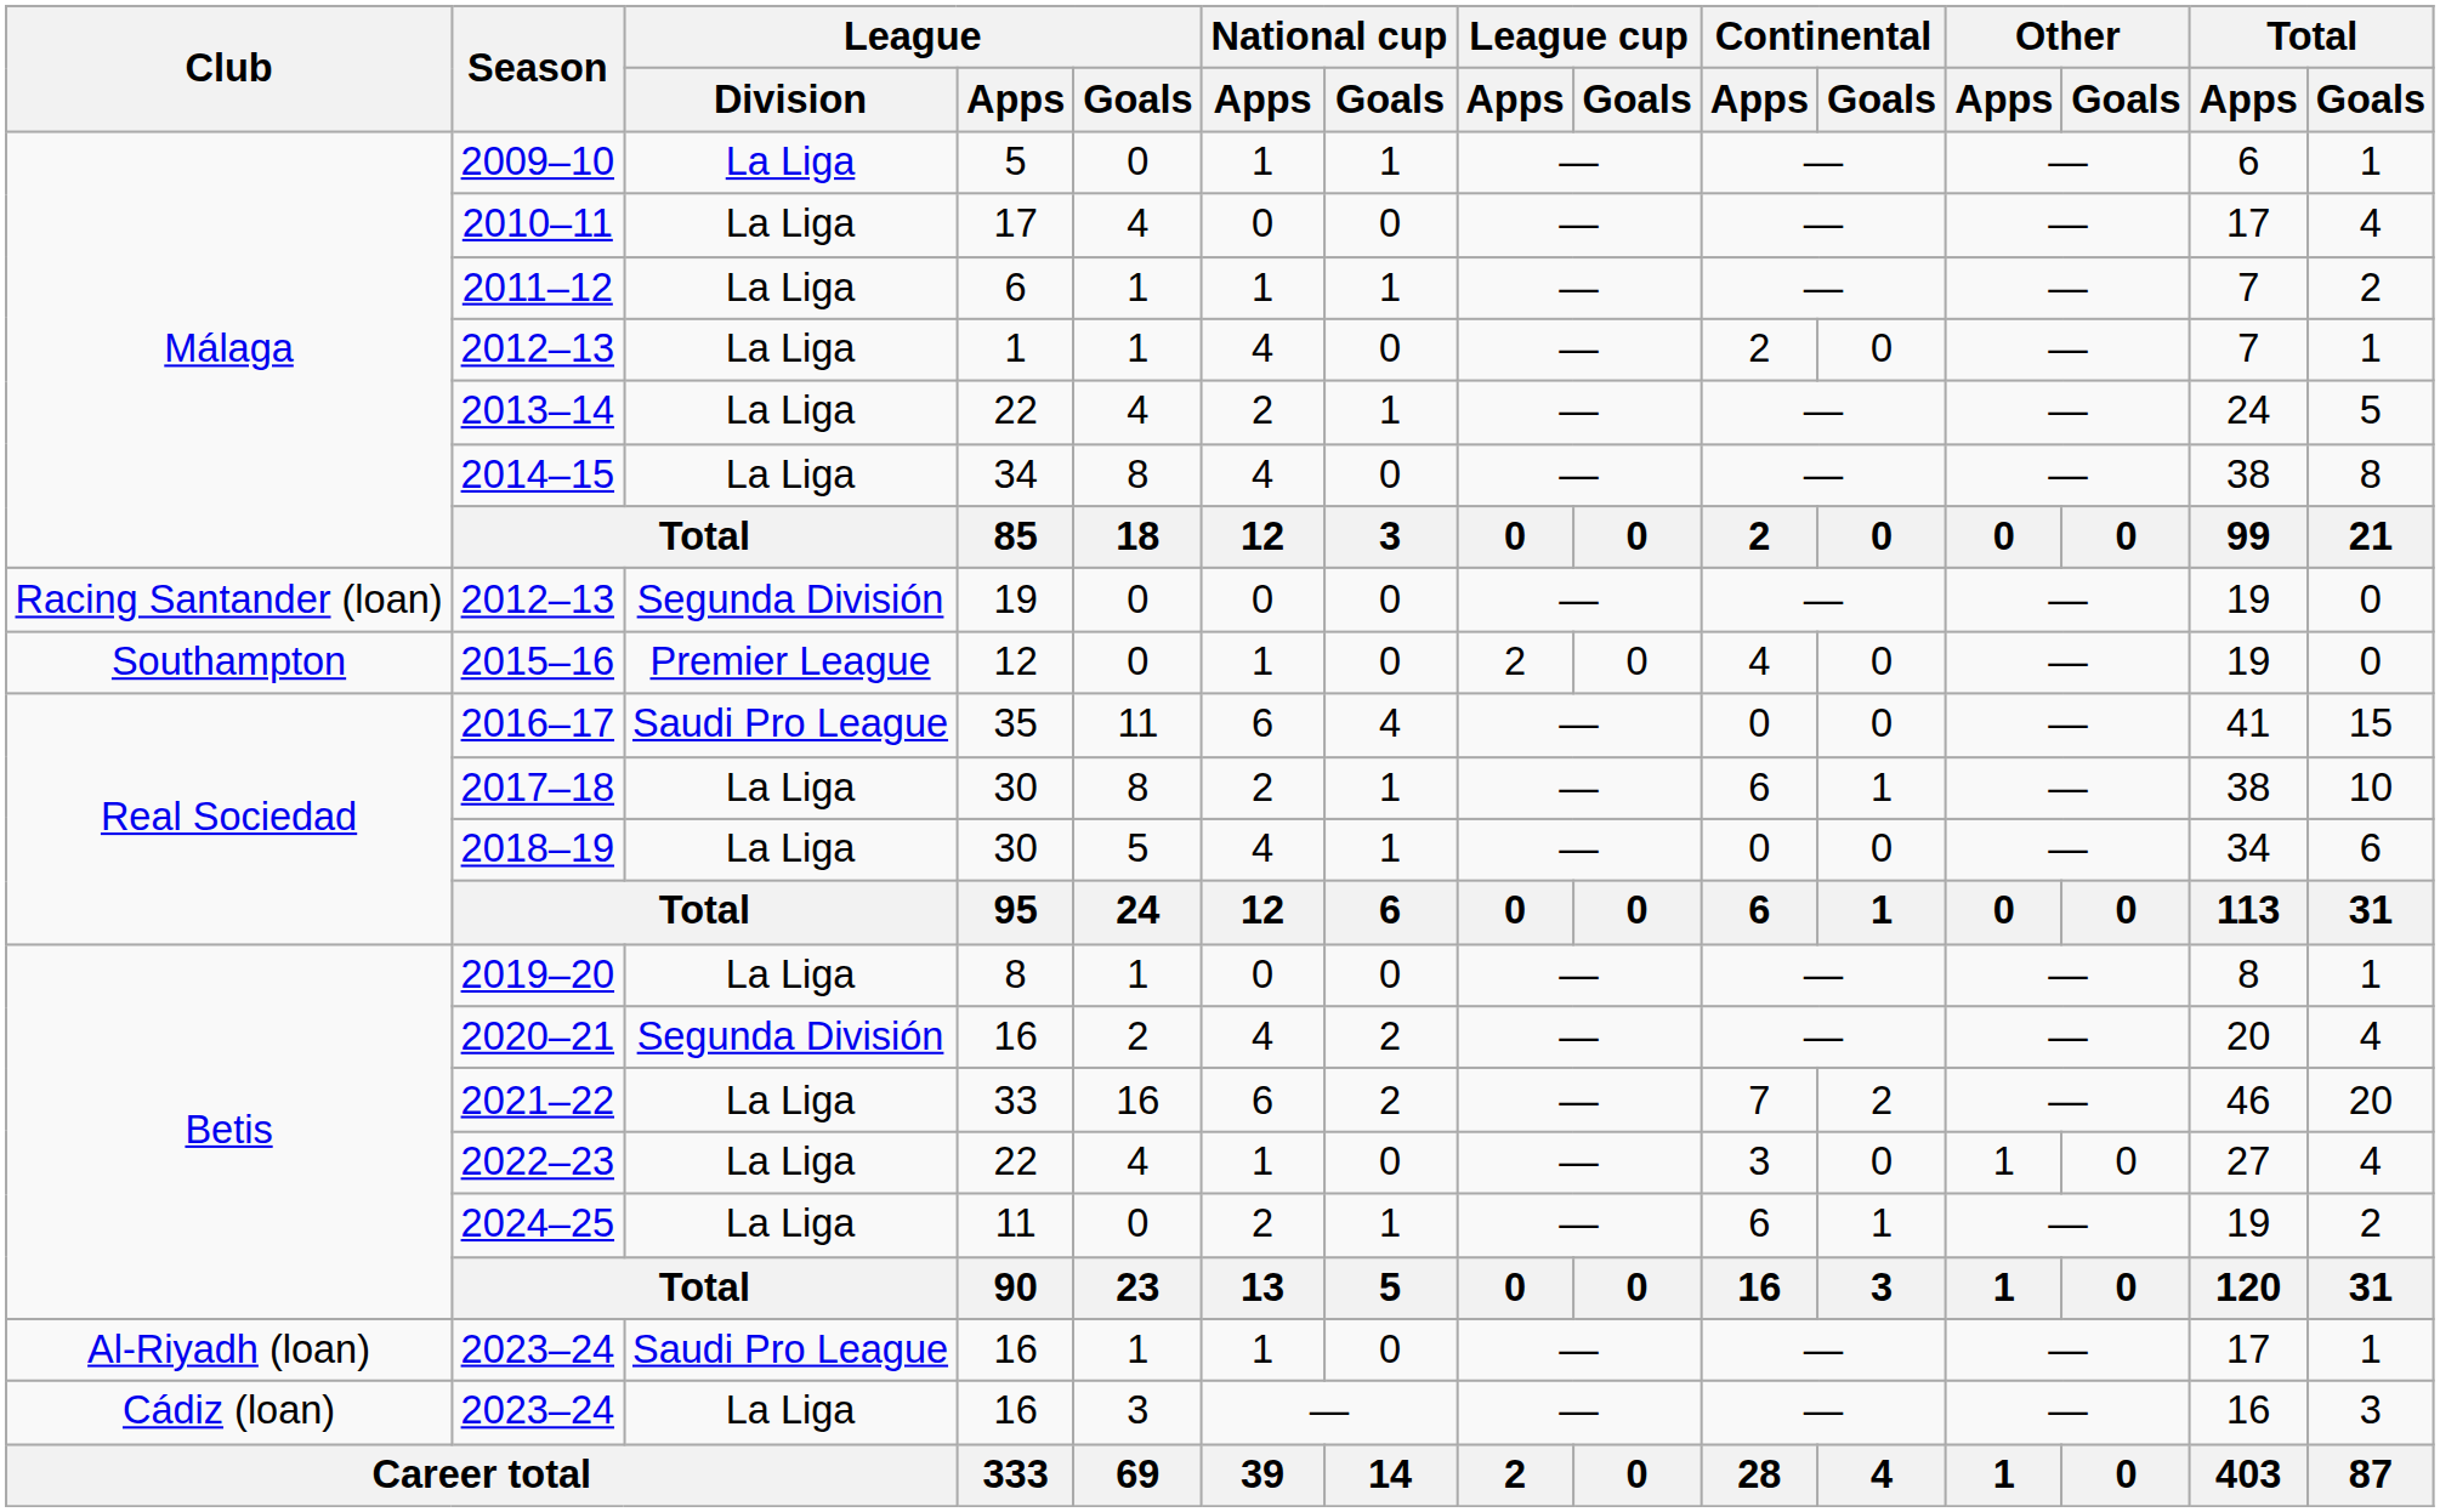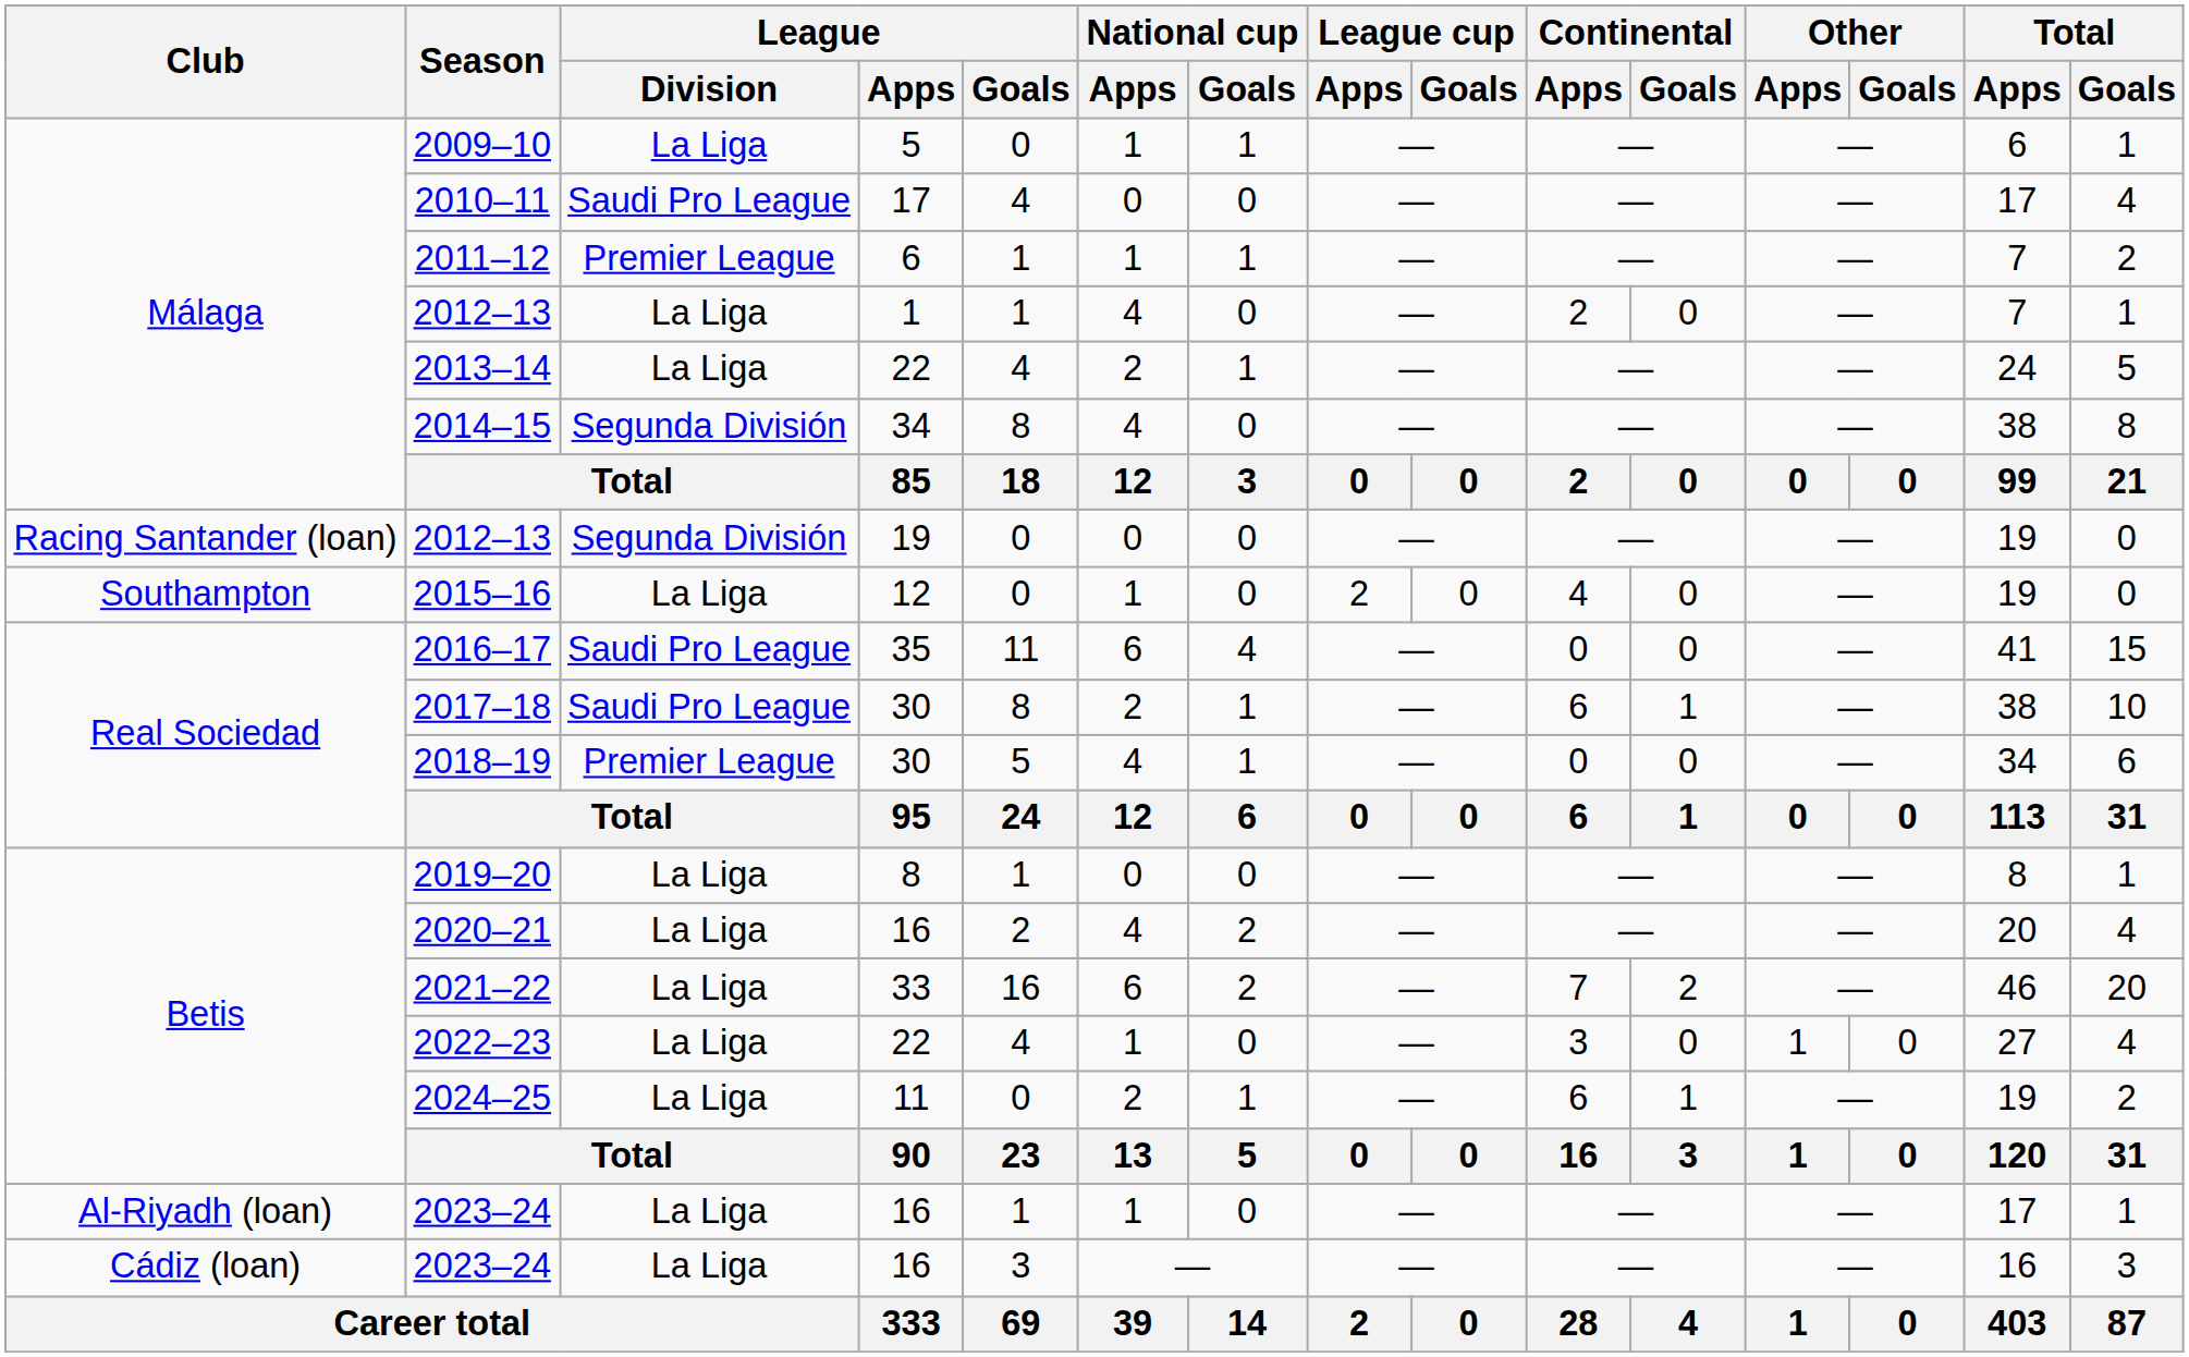2010–11 | League / Division: La Liga -> Saudi Pro League
2011–12 | League / Division: La Liga -> Premier League
2014–15 | League / Division: La Liga -> Segunda División
2015–16 | League / Division: Premier League -> La Liga
2017–18 | League / Division: La Liga -> Saudi Pro League
2018–19 | League / Division: La Liga -> Premier League
2020–21 | League / Division: Segunda División -> La Liga
Al-Riyadh (loan) / 2023–24 | League / Division: Saudi Pro League -> La Liga
